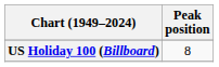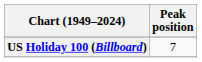US Holiday 100 (Billboard) | Peak position: 8 -> 7
